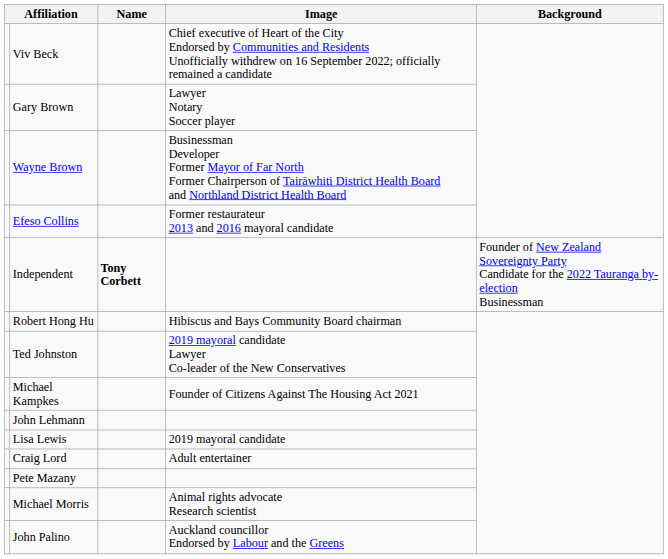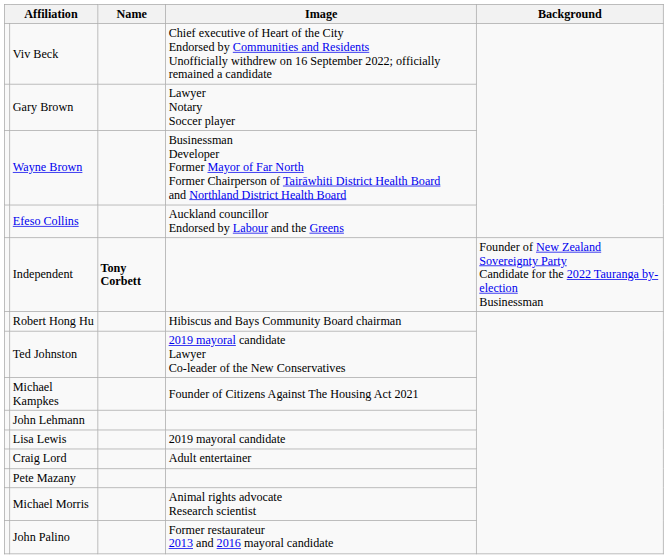Efeso Collins | Image: Former restaurateur 2013 and 2016 mayoral candidate -> Auckland councillor Endorsed by Labour and the Greens
John Palino | Image: Auckland councillor Endorsed by Labour and the Greens -> Former restaurateur 2013 and 2016 mayoral candidate
